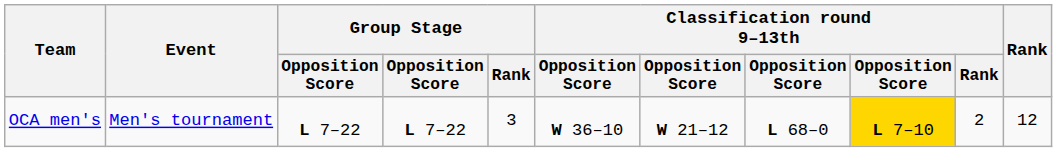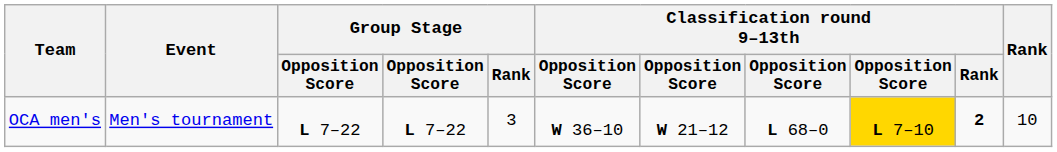OCA men's | Classification round 9–13th / Rank: normal -> bold
OCA men's | Rank: 12 -> 10
